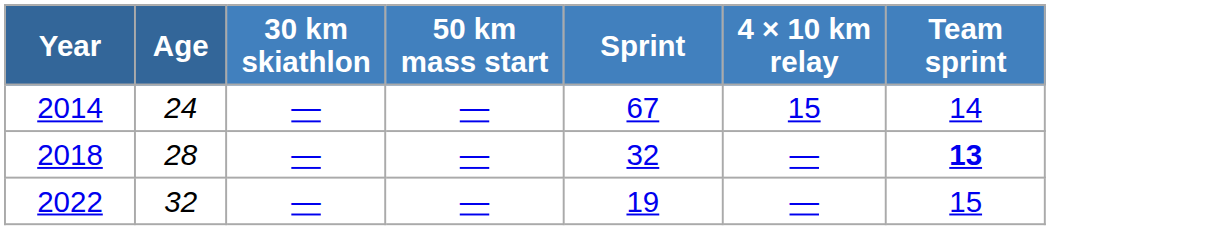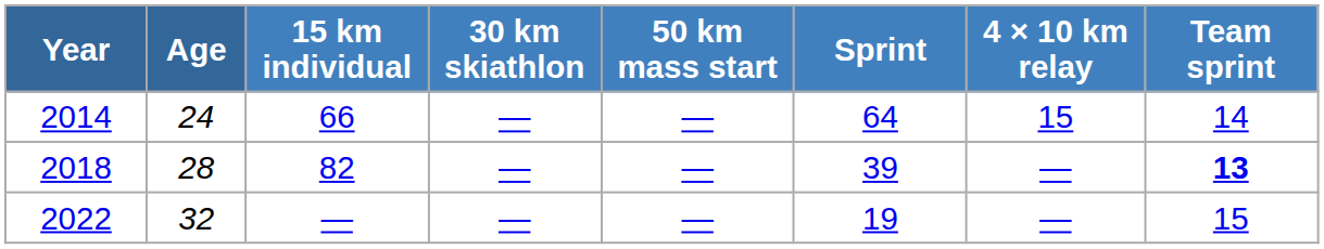+ column: 15 km individual | 66 | 82 | —
2014 | Sprint: 67 -> 64
2018 | Sprint: 32 -> 39
